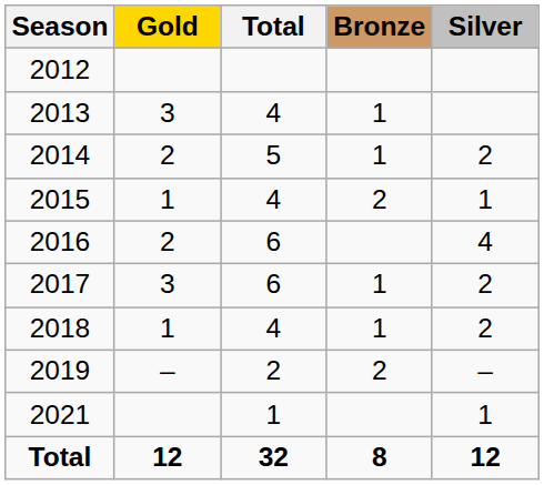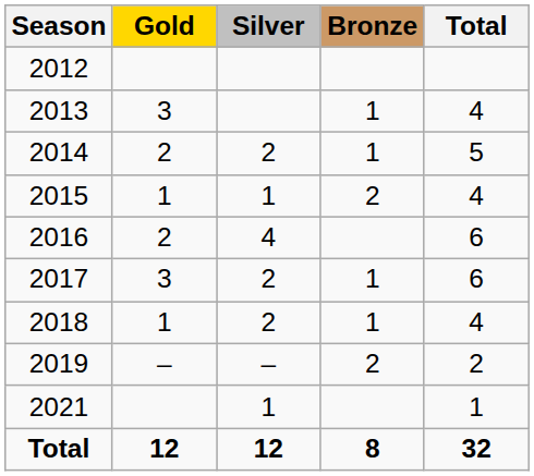columns swapped: Silver <-> Total
